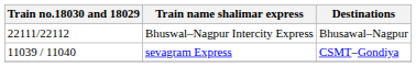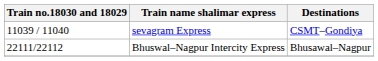rows swapped: sevagram Express <-> Bhuswal–Nagpur Intercity Express
